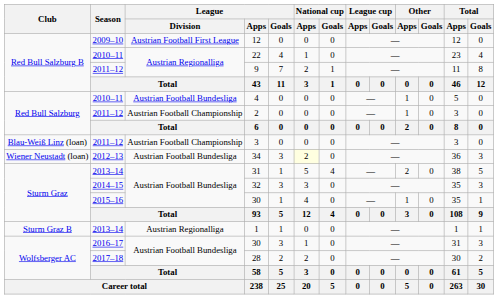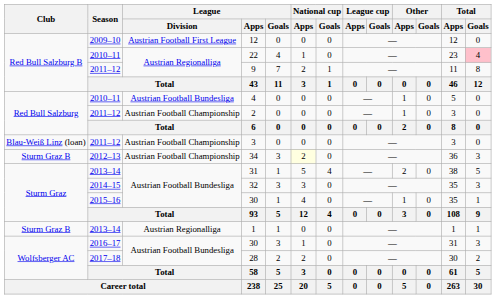22 | Total / Goals: no background -> pink background
34 | Club: Wiener Neustadt (loan) -> Sturm Graz B
34 | League / Division: Austrian Football Bundesliga -> Austrian Football Championship
